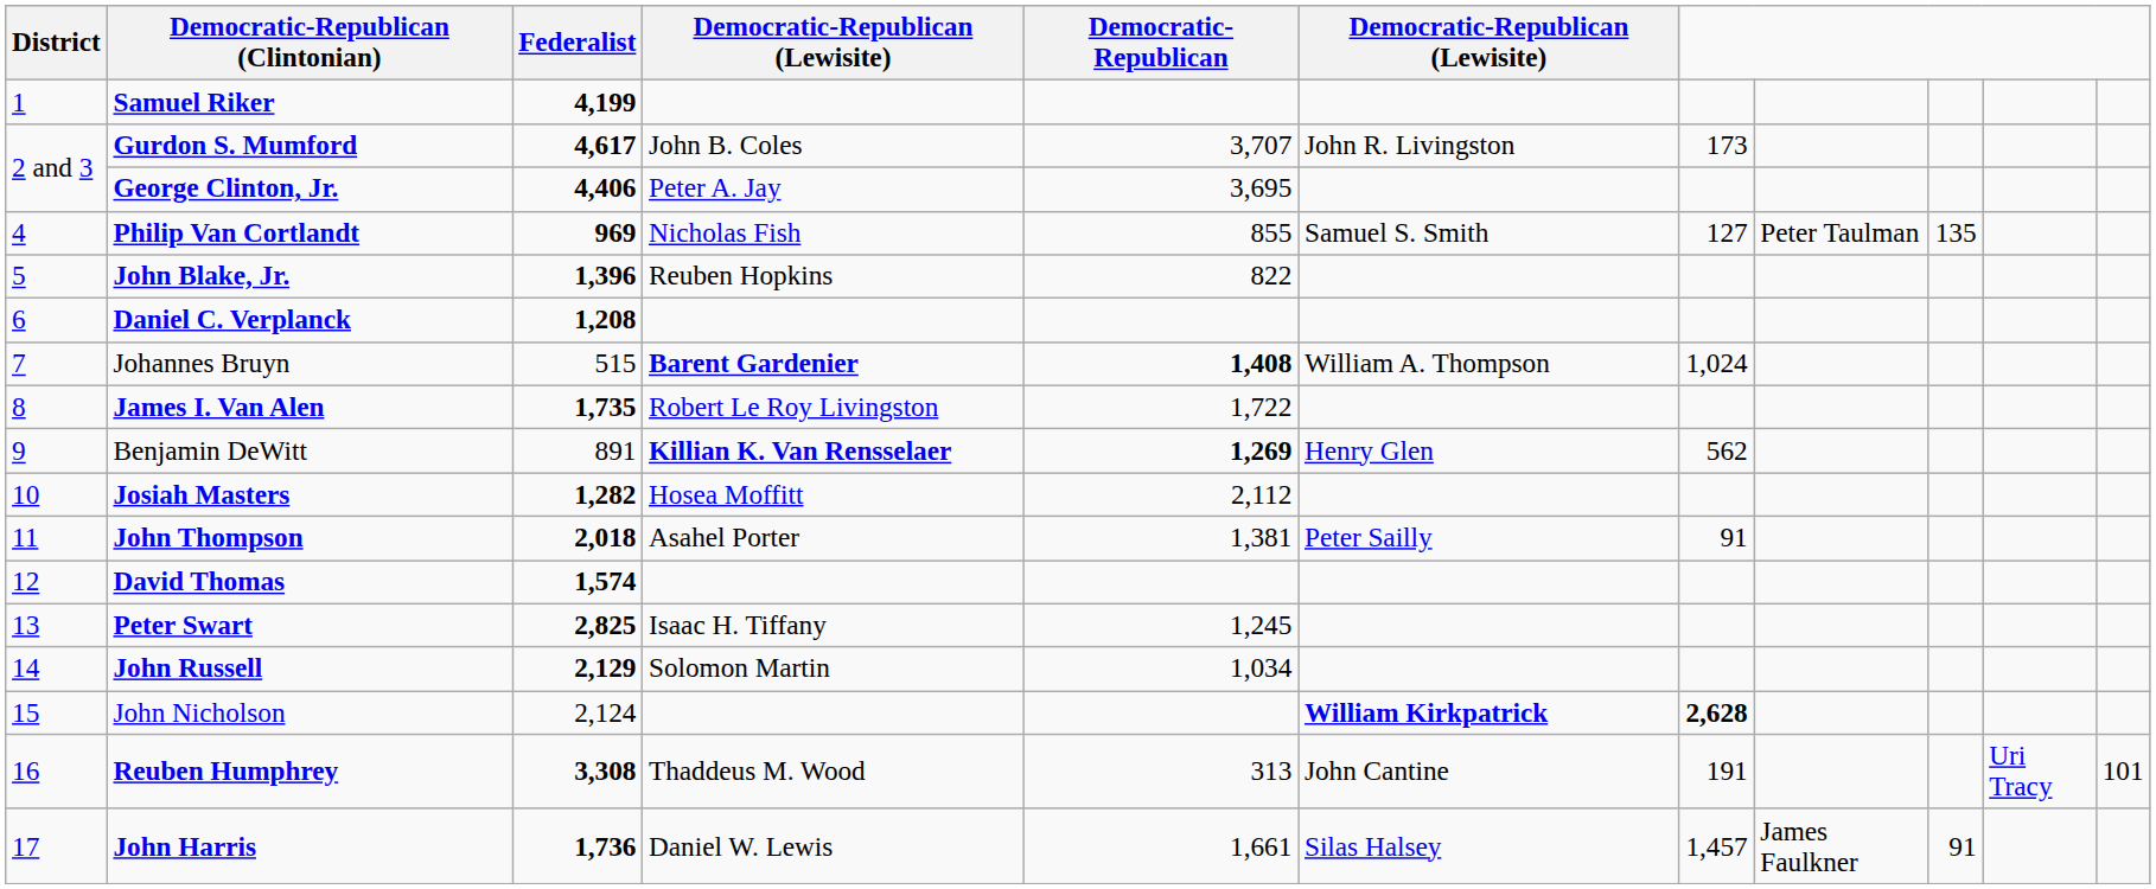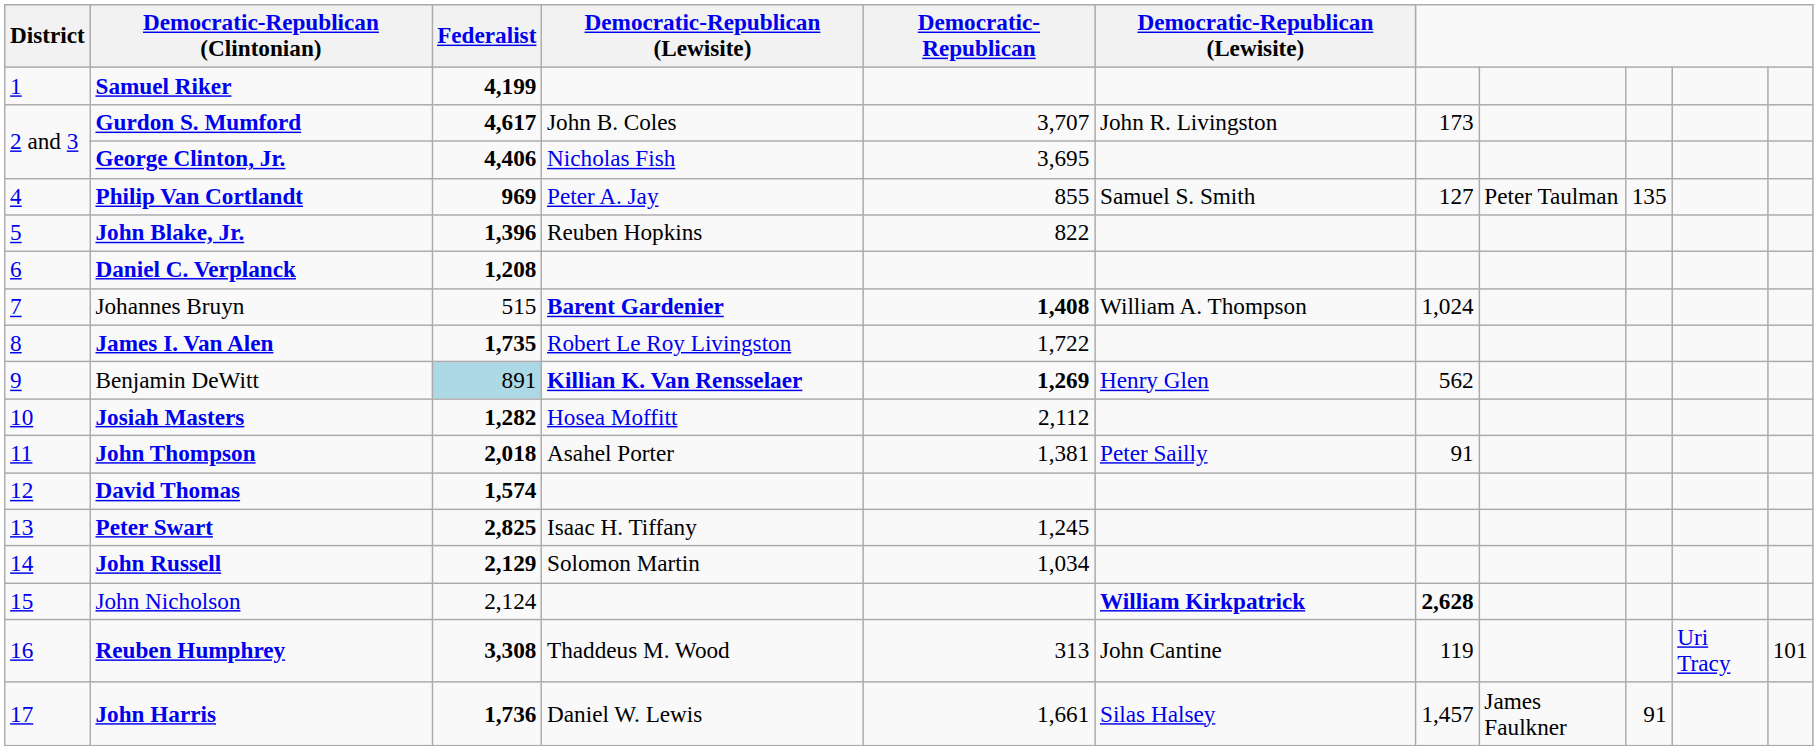George Clinton, Jr. | column 4: Peter A. Jay -> Nicholas Fish
Philip Van Cortlandt | column 4: Nicholas Fish -> Peter A. Jay
Benjamin DeWitt | Federalist: no background -> lightblue background
Reuben Humphrey | column 7: 191 -> 119
